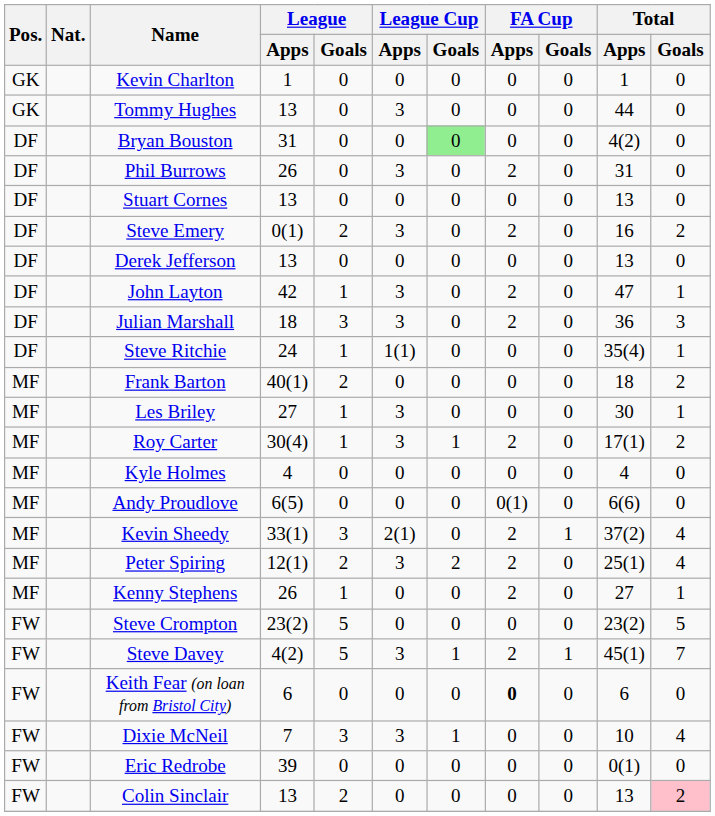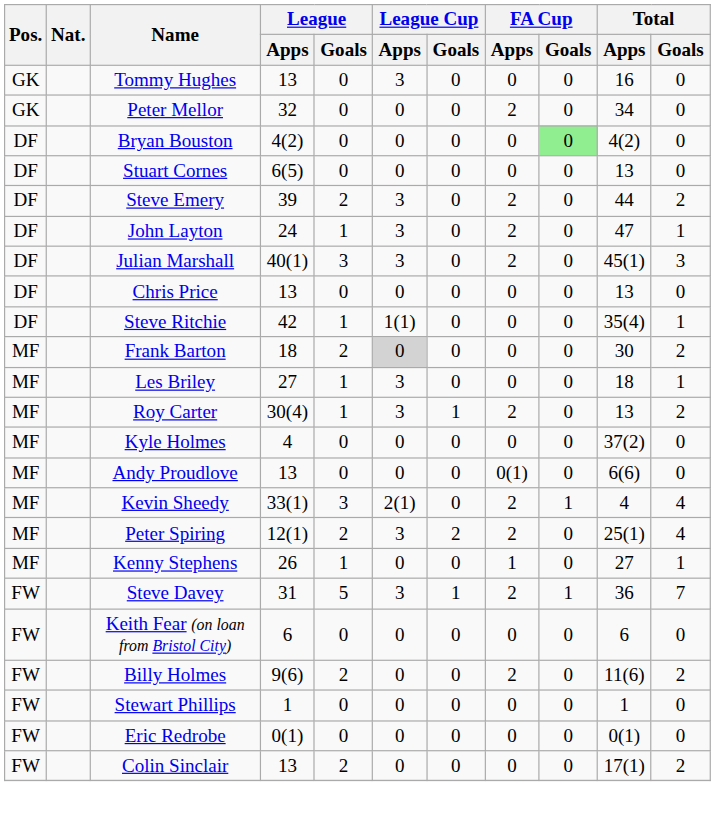- row: GK | Kevin Charlton | 1 | 0 | 0 | 0 | 0 | 0 | 1 | 0
Tommy Hughes | Total / Apps: 44 -> 16
+ row: GK | Peter Mellor | 32 | 0 | 0 | 0 | 2 | 0 | 34 | 0
Bryan Bouston | League / Apps: 31 -> 4(2)
Bryan Bouston | League Cup / Goals: lightgreen background -> no background
Bryan Bouston | FA Cup / Goals: no background -> lightgreen background
- row: DF | Phil Burrows | 26 | 0 | 3 | 0 | 2 | 0 | 31 | 0
Stuart Cornes | League / Apps: 13 -> 6(5)
Steve Emery | League / Apps: 0(1) -> 39
Steve Emery | Total / Apps: 16 -> 44
- row: DF | Derek Jefferson | 13 | 0 | 0 | 0 | 0 | 0 | 13 | 0
John Layton | League / Apps: 42 -> 24
Julian Marshall | League / Apps: 18 -> 40(1)
Julian Marshall | Total / Apps: 36 -> 45(1)
+ row: DF | Chris Price | 13 | 0 | 0 | 0 | 0 | 0 | 13 | 0
Steve Ritchie | League / Apps: 24 -> 42
Frank Barton | League / Apps: 40(1) -> 18
Frank Barton | League Cup / Apps: no background -> lightgrey background
Frank Barton | Total / Apps: 18 -> 30
Les Briley | Total / Apps: 30 -> 18
Roy Carter | Total / Apps: 17(1) -> 13
Kyle Holmes | Total / Apps: 4 -> 37(2)
Andy Proudlove | League / Apps: 6(5) -> 13
Kevin Sheedy | Total / Apps: 37(2) -> 4
Kenny Stephens | FA Cup / Apps: 2 -> 1
- row: FW | Steve Crompton | 23(2) | 5 | 0 | 0 | 0 | 0 | 23(2) | 5
Steve Davey | League / Apps: 4(2) -> 31
Steve Davey | Total / Apps: 45(1) -> 36
Keith Fear (on loan from Bristol City) | FA Cup / Apps: bold -> normal
+ row: FW | Billy Holmes | 9(6) | 2 | 0 | 0 | 2 | 0 | 11(6) | 2
- row: FW | Dixie McNeil | 7 | 3 | 3 | 1 | 0 | 0 | 10 | 4
+ row: FW | Stewart Phillips | 1 | 0 | 0 | 0 | 0 | 0 | 1 | 0
Eric Redrobe | League / Apps: 39 -> 0(1)
Colin Sinclair | Total / Apps: 13 -> 17(1)
Colin Sinclair | Total / Goals: pink background -> no background
